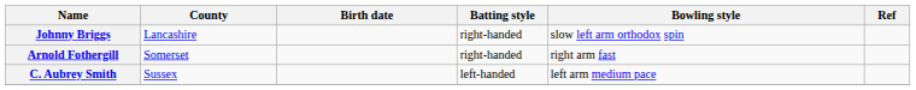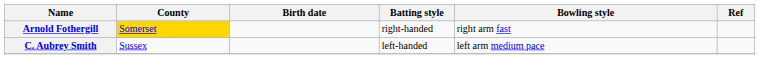- row: Johnny Briggs | Lancashire | right-handed | slow left arm orthodox spin
Arnold Fothergill | County: no background -> gold background
